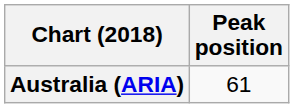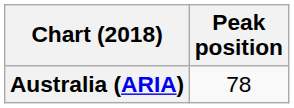Australia (ARIA) | Peak position: 61 -> 78
